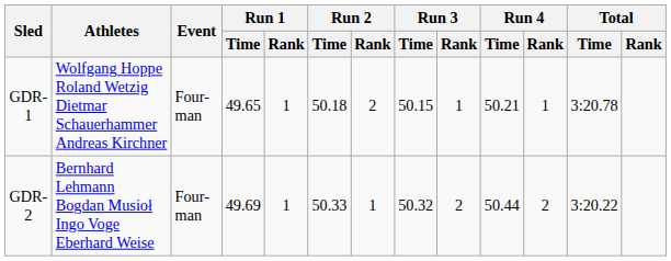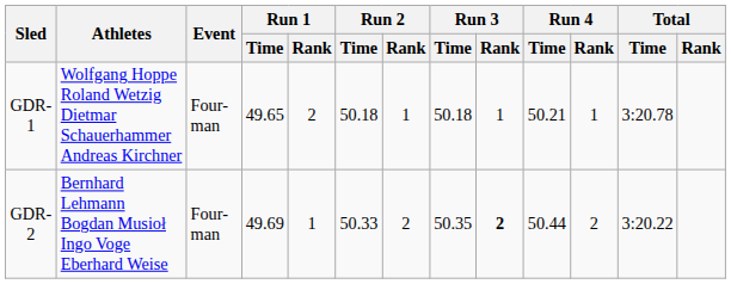GDR-1 | Run 1 / Rank: 1 -> 2
GDR-1 | Run 2 / Rank: 2 -> 1
GDR-1 | Run 3 / Time: 50.15 -> 50.18
GDR-2 | Run 2 / Rank: 1 -> 2
GDR-2 | Run 3 / Time: 50.32 -> 50.35
GDR-2 | Run 3 / Rank: normal -> bold
